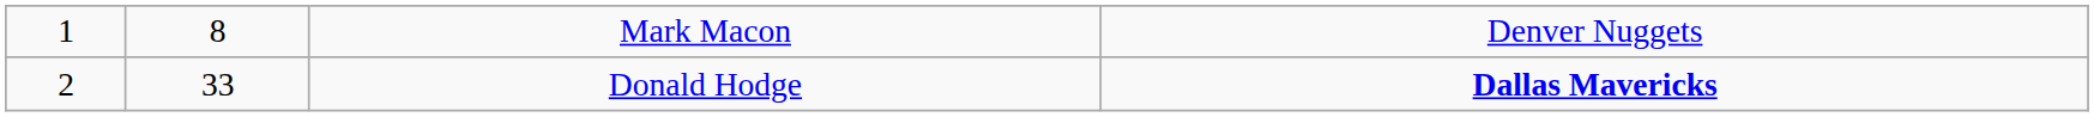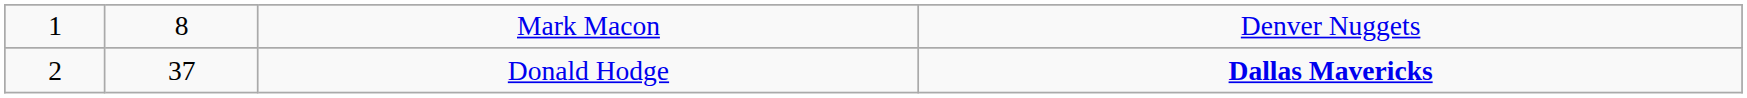Donald Hodge | column 2: 33 -> 37
